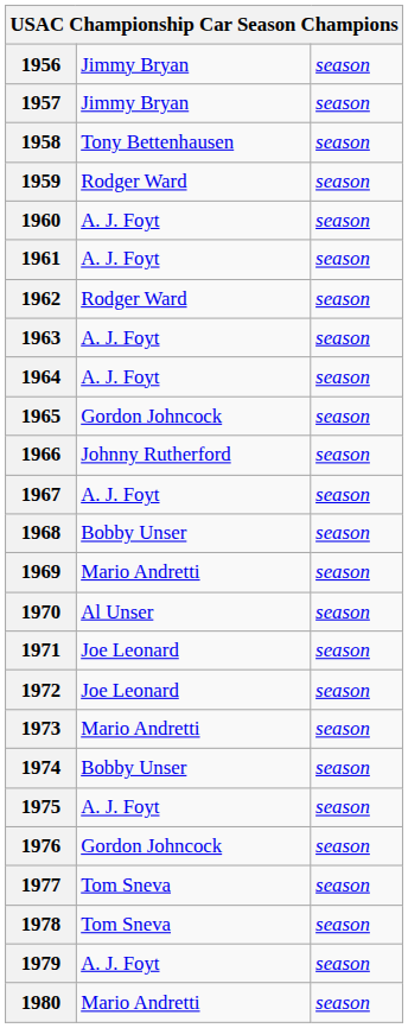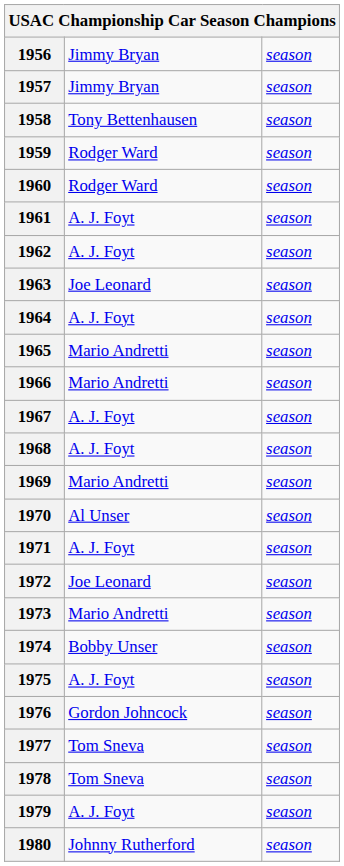1960 | column 2: A. J. Foyt -> Rodger Ward
1962 | column 2: Rodger Ward -> A. J. Foyt
1963 | column 2: A. J. Foyt -> Joe Leonard
1965 | column 2: Gordon Johncock -> Mario Andretti
1966 | column 2: Johnny Rutherford -> Mario Andretti
1968 | column 2: Bobby Unser -> A. J. Foyt
1971 | column 2: Joe Leonard -> A. J. Foyt
1980 | column 2: Mario Andretti -> Johnny Rutherford
